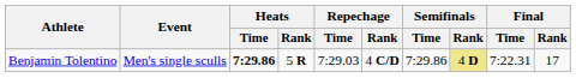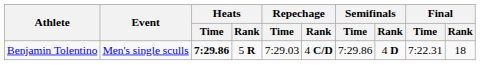Benjamin Tolentino | Semifinals / Rank: khaki background -> no background
Benjamin Tolentino | Final / Rank: 17 -> 18
